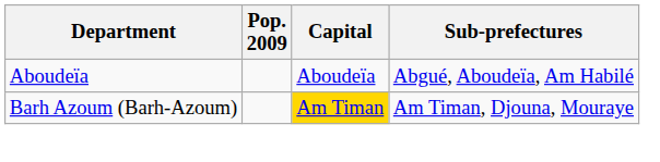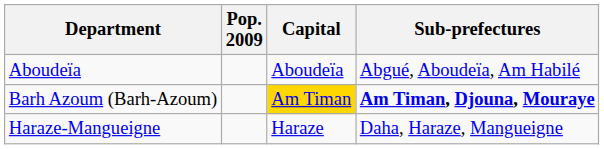Barh Azoum (Barh-Azoum) | Sub-prefectures: normal -> bold
+ row: Haraze-Mangueigne | Haraze | Daha, Haraze, Mangueigne
